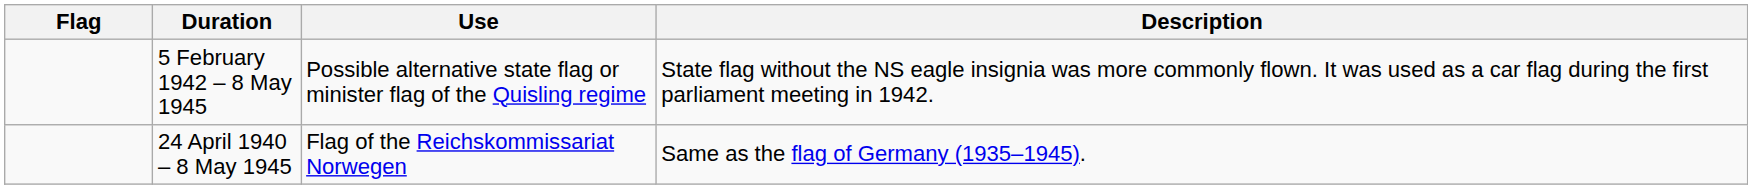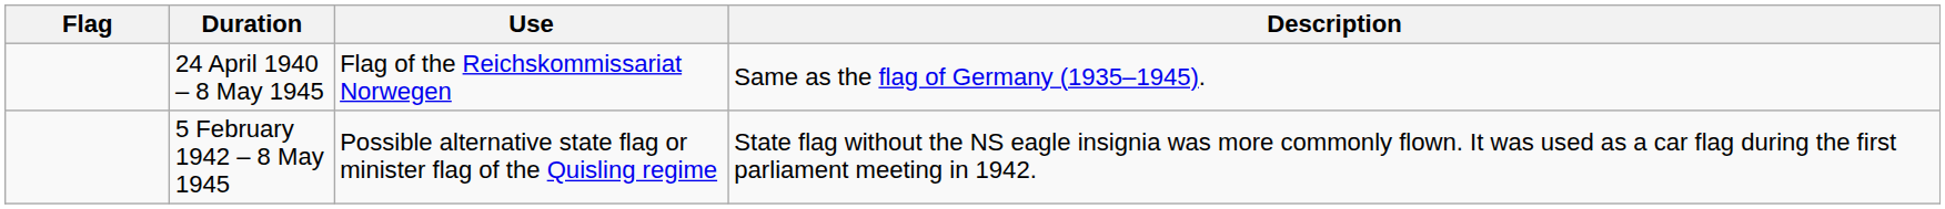rows swapped: 24 April 1940 – 8 May 1945 <-> 5 February 1942 – 8 May 1945
